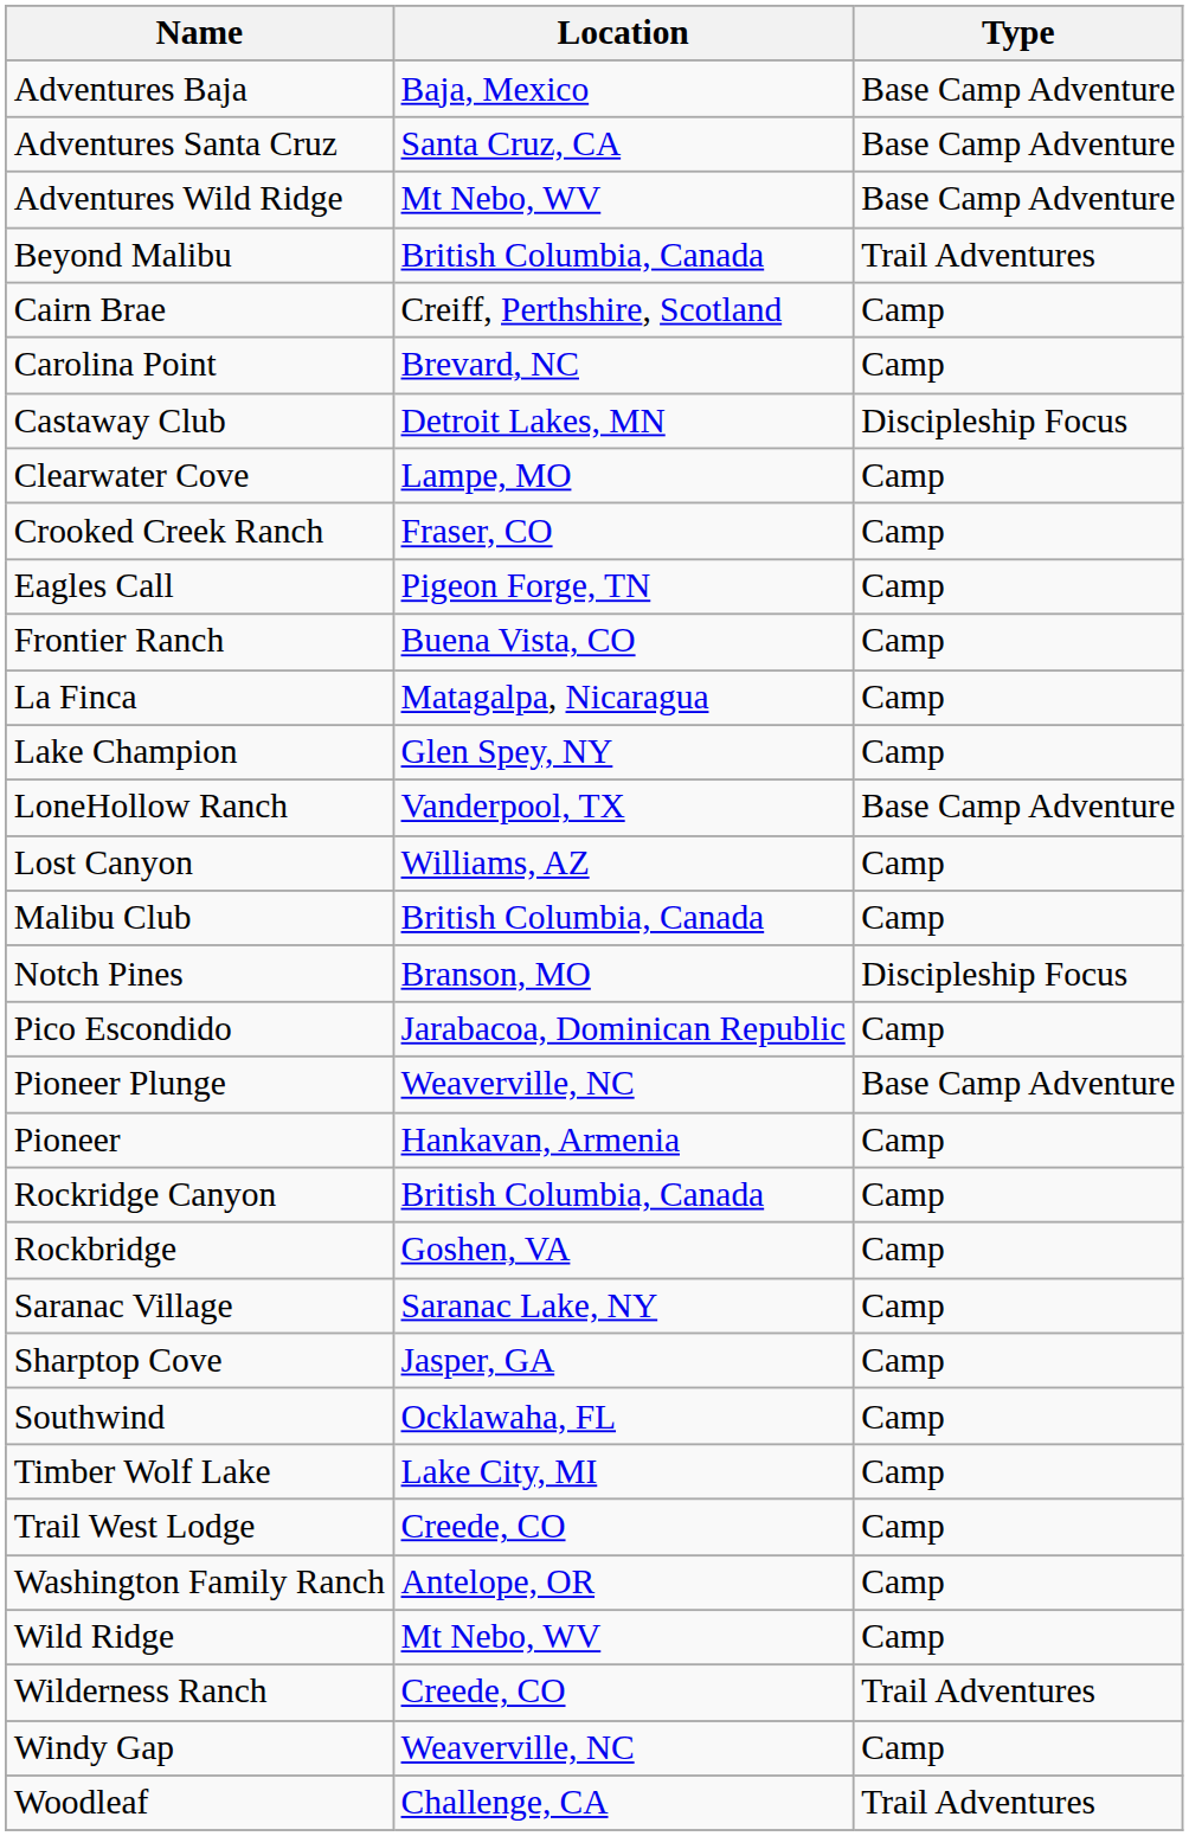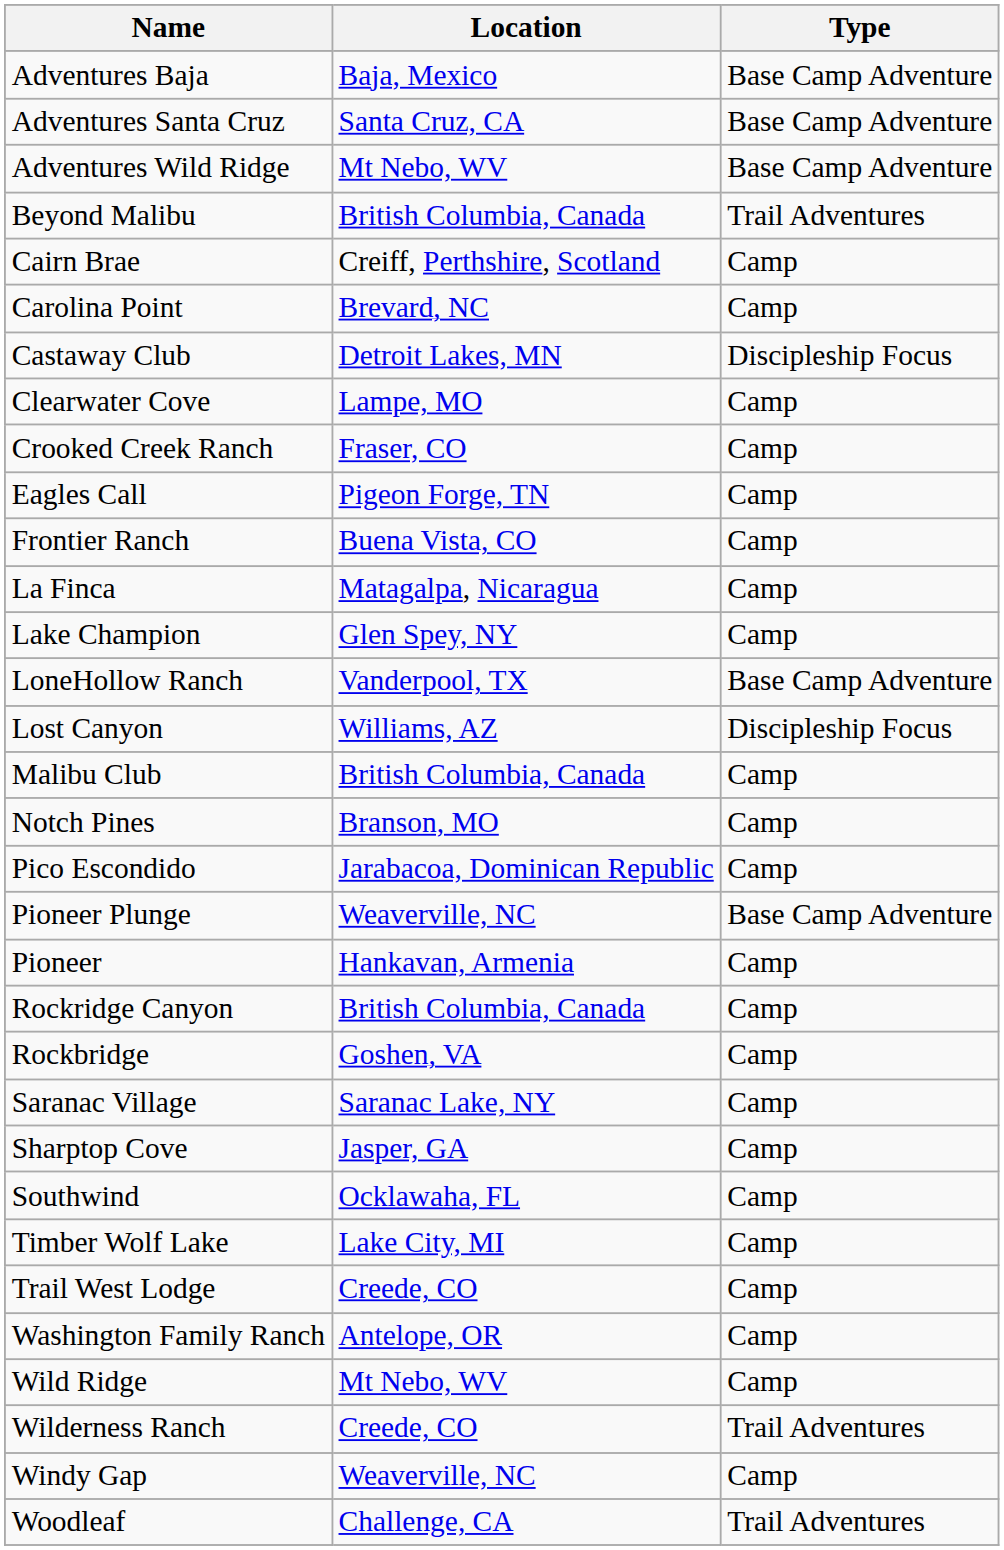Lost Canyon | Type: Camp -> Discipleship Focus
Notch Pines | Type: Discipleship Focus -> Camp
